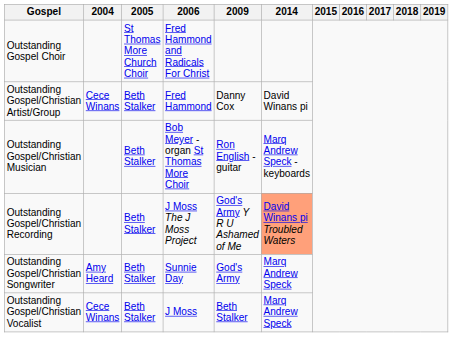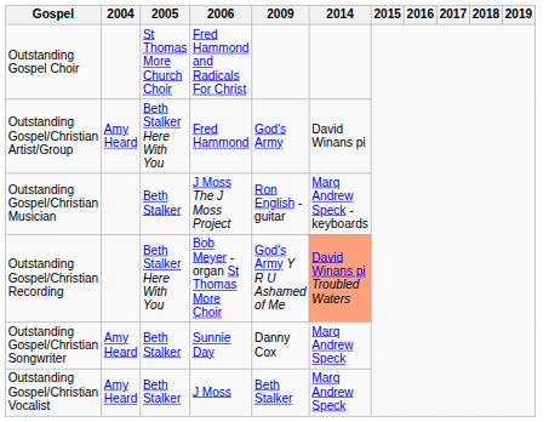Outstanding Gospel/Christian Artist/Group | 2004: Cece Winans -> Amy Heard
Outstanding Gospel/Christian Artist/Group | 2005: Beth Stalker -> Beth Stalker Here With You
Outstanding Gospel/Christian Artist/Group | 2009: Danny Cox -> God's Army
Outstanding Gospel/Christian Musician | 2006: Bob Meyer - organ St Thomas More Choir -> J Moss The J Moss Project
Outstanding Gospel/Christian Recording | 2005: Beth Stalker -> Beth Stalker Here With You
Outstanding Gospel/Christian Recording | 2006: J Moss The J Moss Project -> Bob Meyer - organ St Thomas More Choir
Outstanding Gospel/Christian Songwriter | 2009: God's Army -> Danny Cox
Outstanding Gospel/Christian Vocalist | 2004: Cece Winans -> Amy Heard
